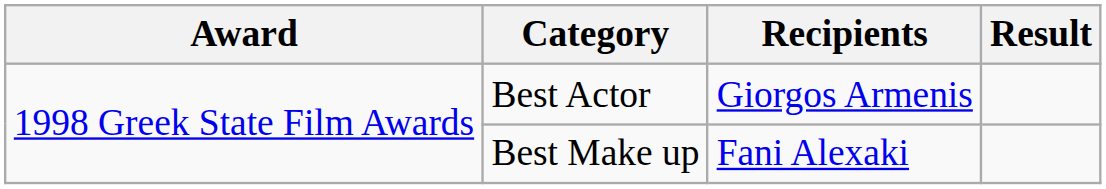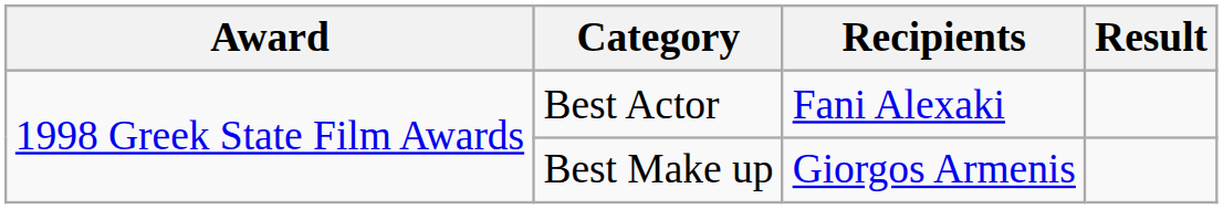Best Actor | Recipients: Giorgos Armenis -> Fani Alexaki
Best Make up | Recipients: Fani Alexaki -> Giorgos Armenis
